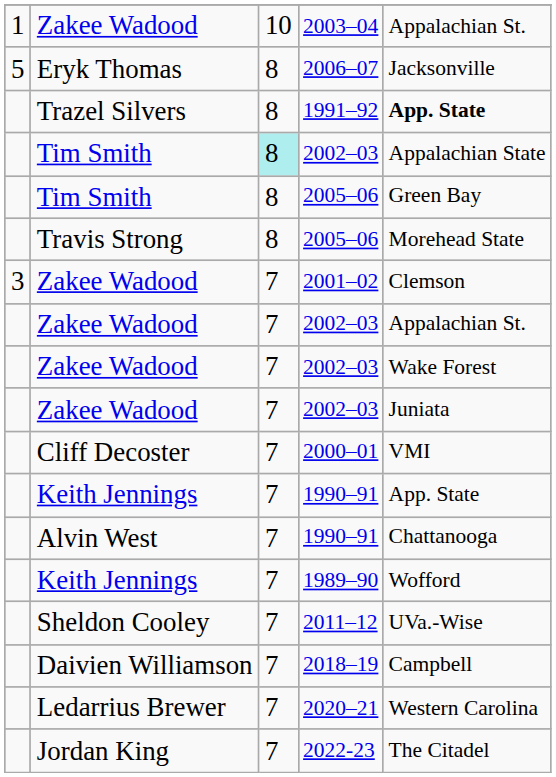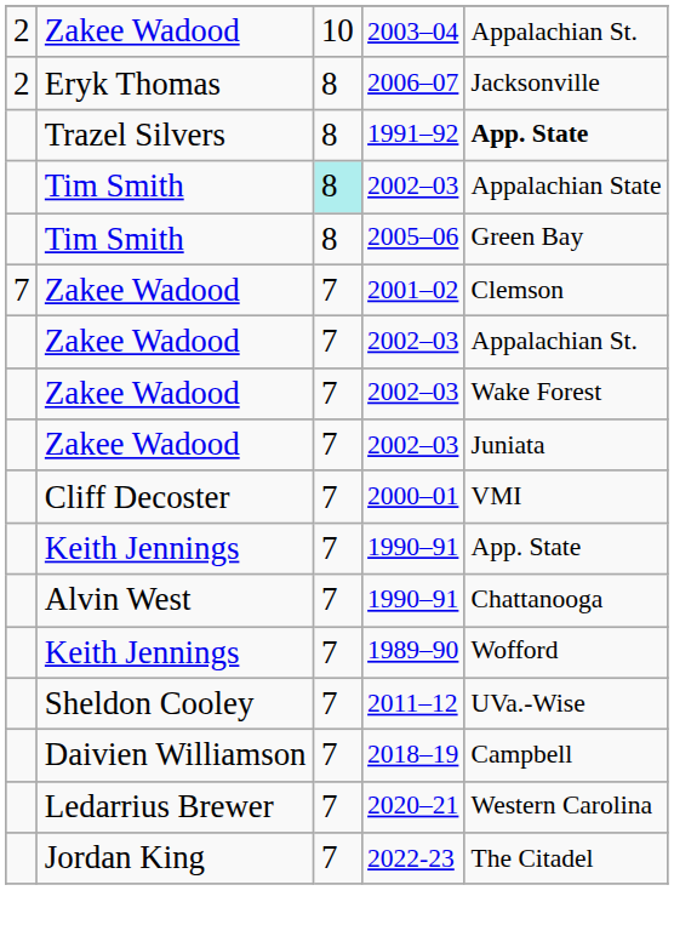2003–04 | column 1: 1 -> 2
2006–07 | column 1: 5 -> 2
- row: Travis Strong | 8 | 2005–06 | Morehead State
2001–02 | column 1: 3 -> 7
